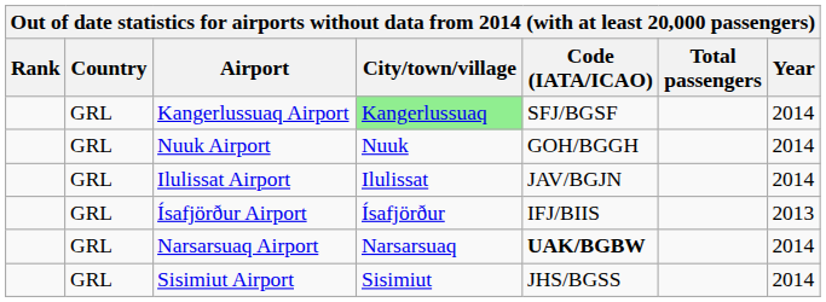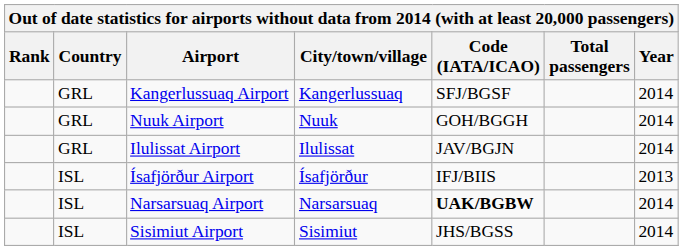Kangerlussuaq Airport | City/town/village: lightgreen background -> no background
Ísafjörður Airport | Country: GRL -> ISL
Narsarsuaq Airport | Country: GRL -> ISL
Sisimiut Airport | Country: GRL -> ISL
